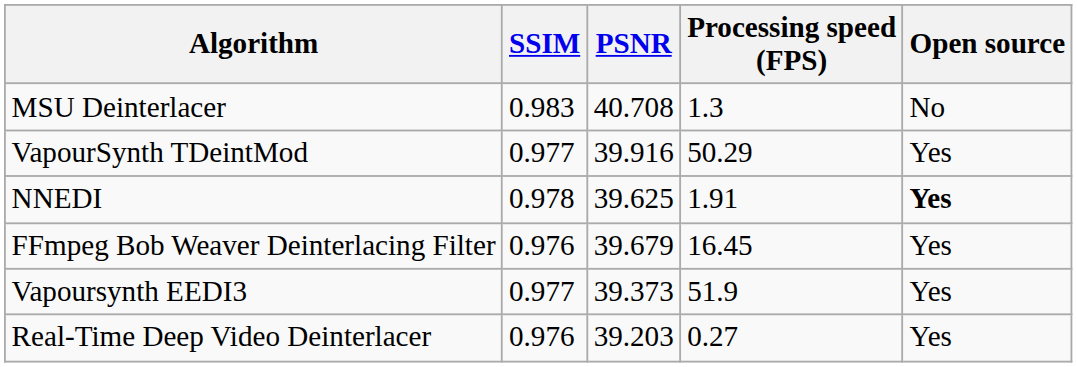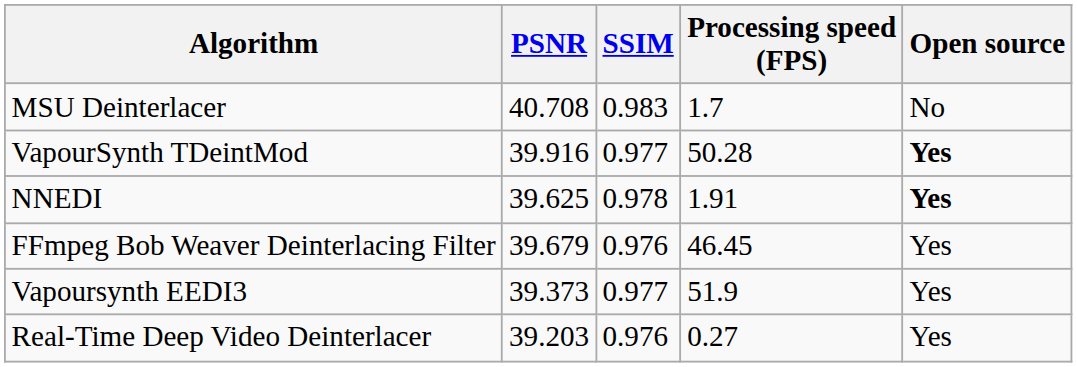columns swapped: PSNR <-> SSIM
MSU Deinterlacer | Processing speed (FPS): 1.3 -> 1.7
VapourSynth TDeintMod | Processing speed (FPS): 50.29 -> 50.28
VapourSynth TDeintMod | Open source: normal -> bold
FFmpeg Bob Weaver Deinterlacing Filter | Processing speed (FPS): 16.45 -> 46.45
